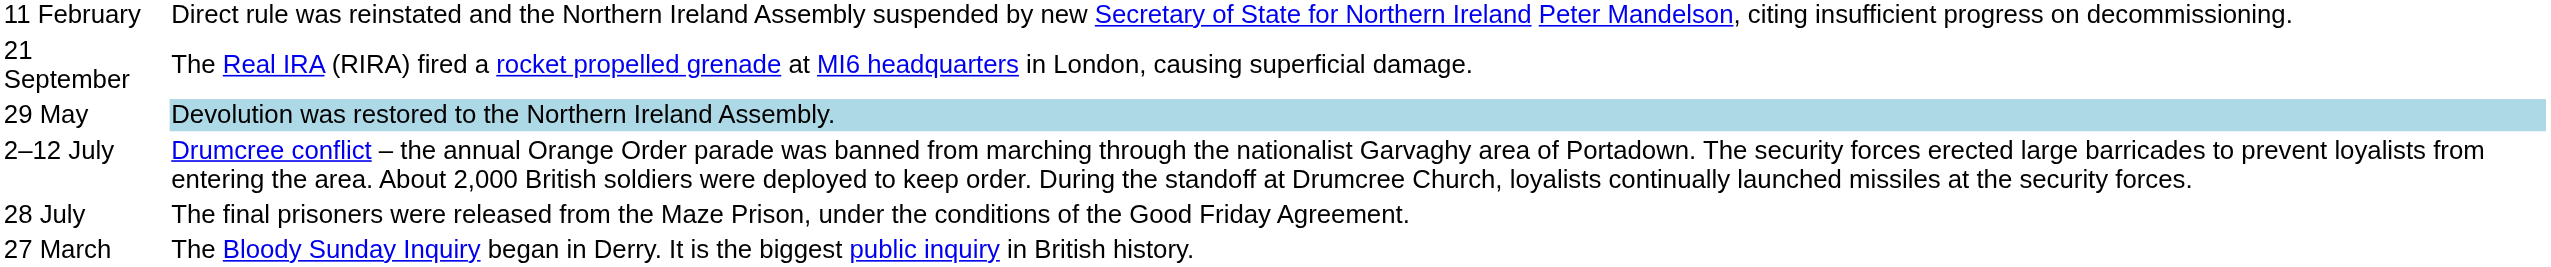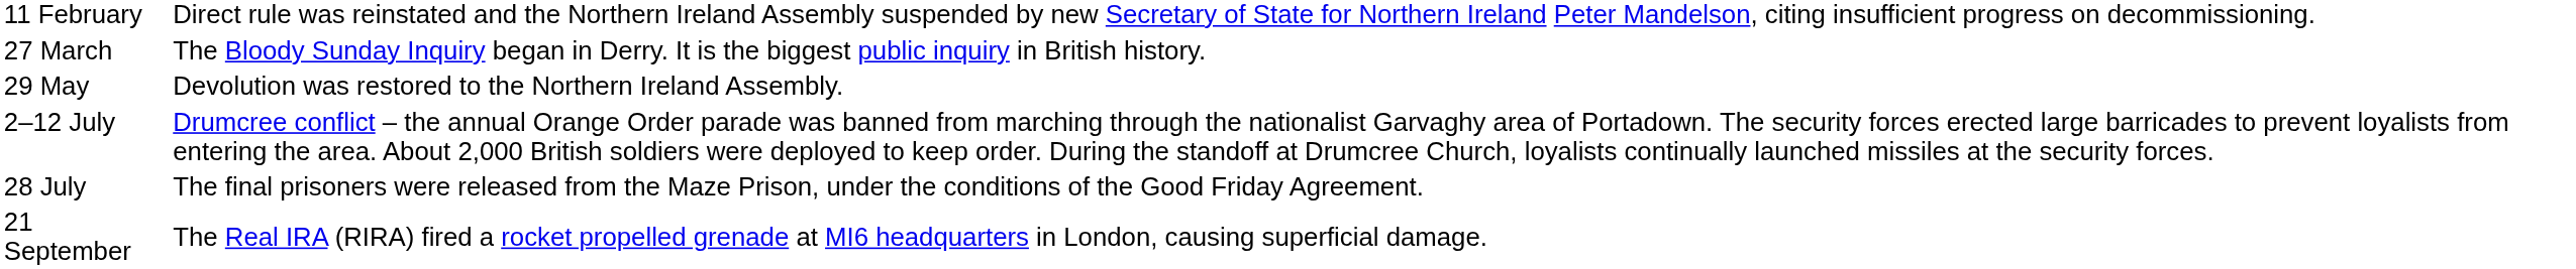rows swapped: 27 March <-> 21 September
29 May | column 2: lightblue background -> no background
